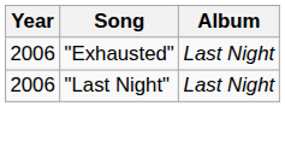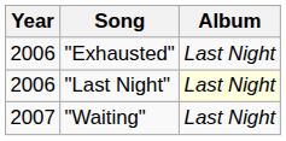"Last Night" | Album: no background -> lightyellow background
+ row: 2007 | "Waiting" | Last Night
